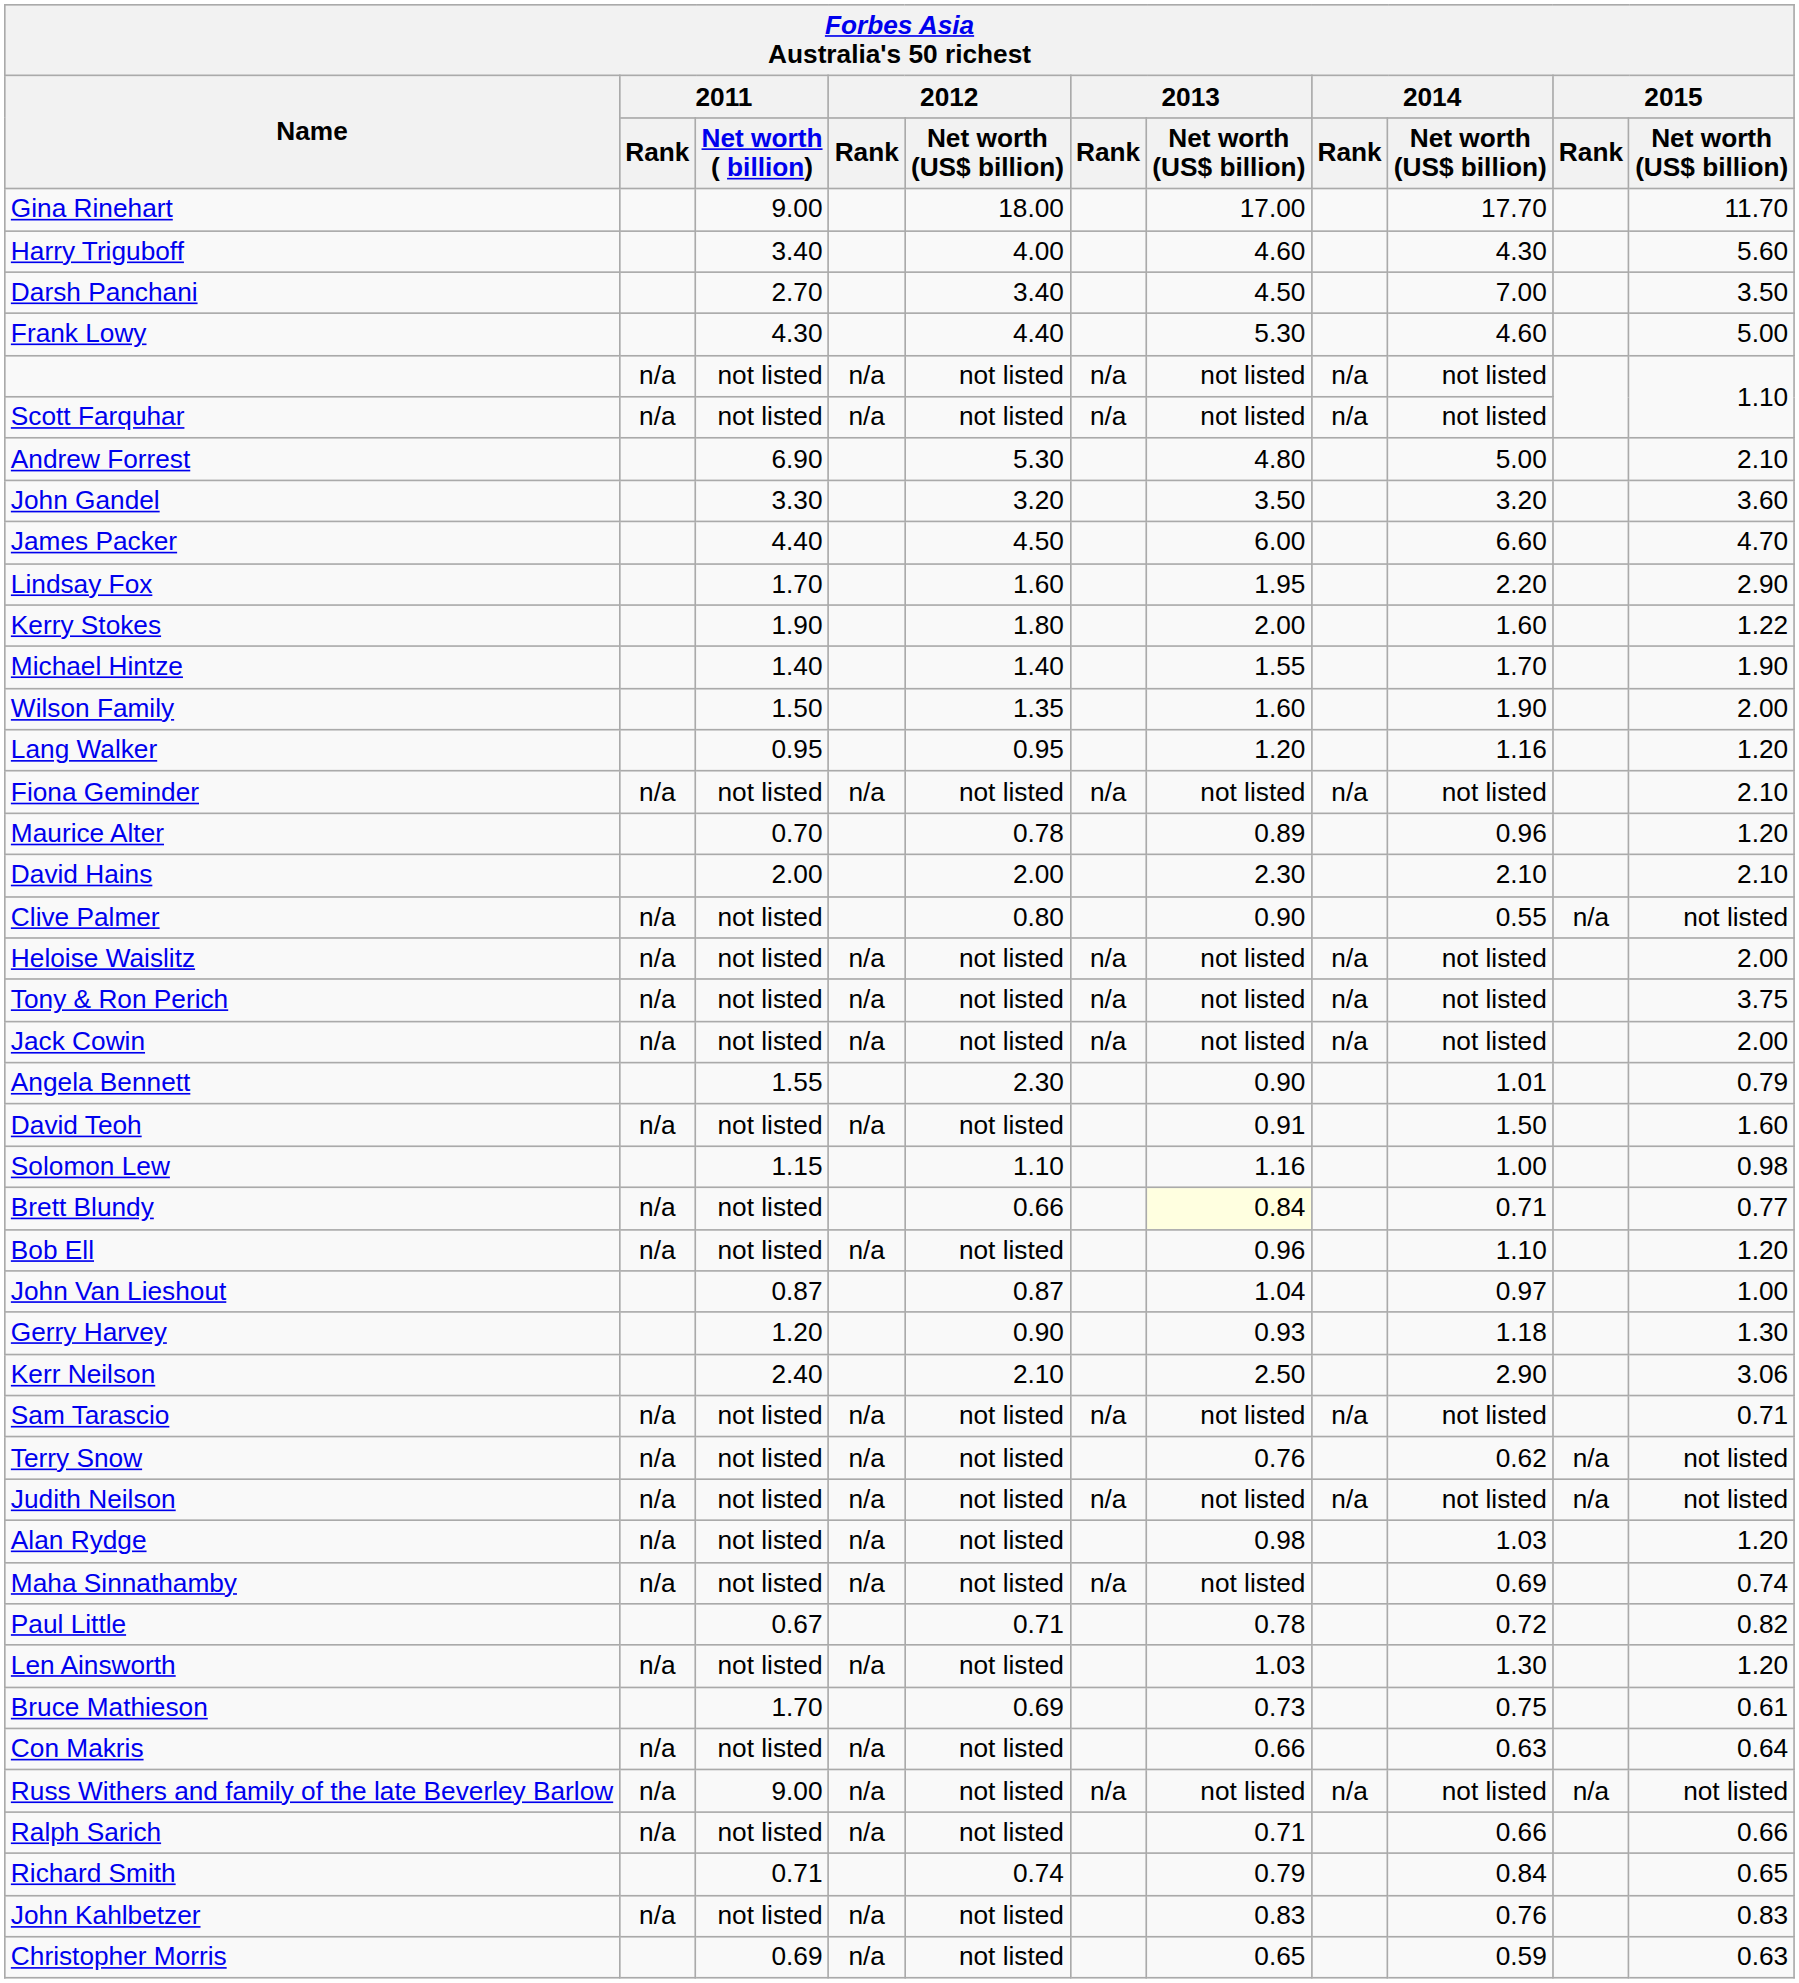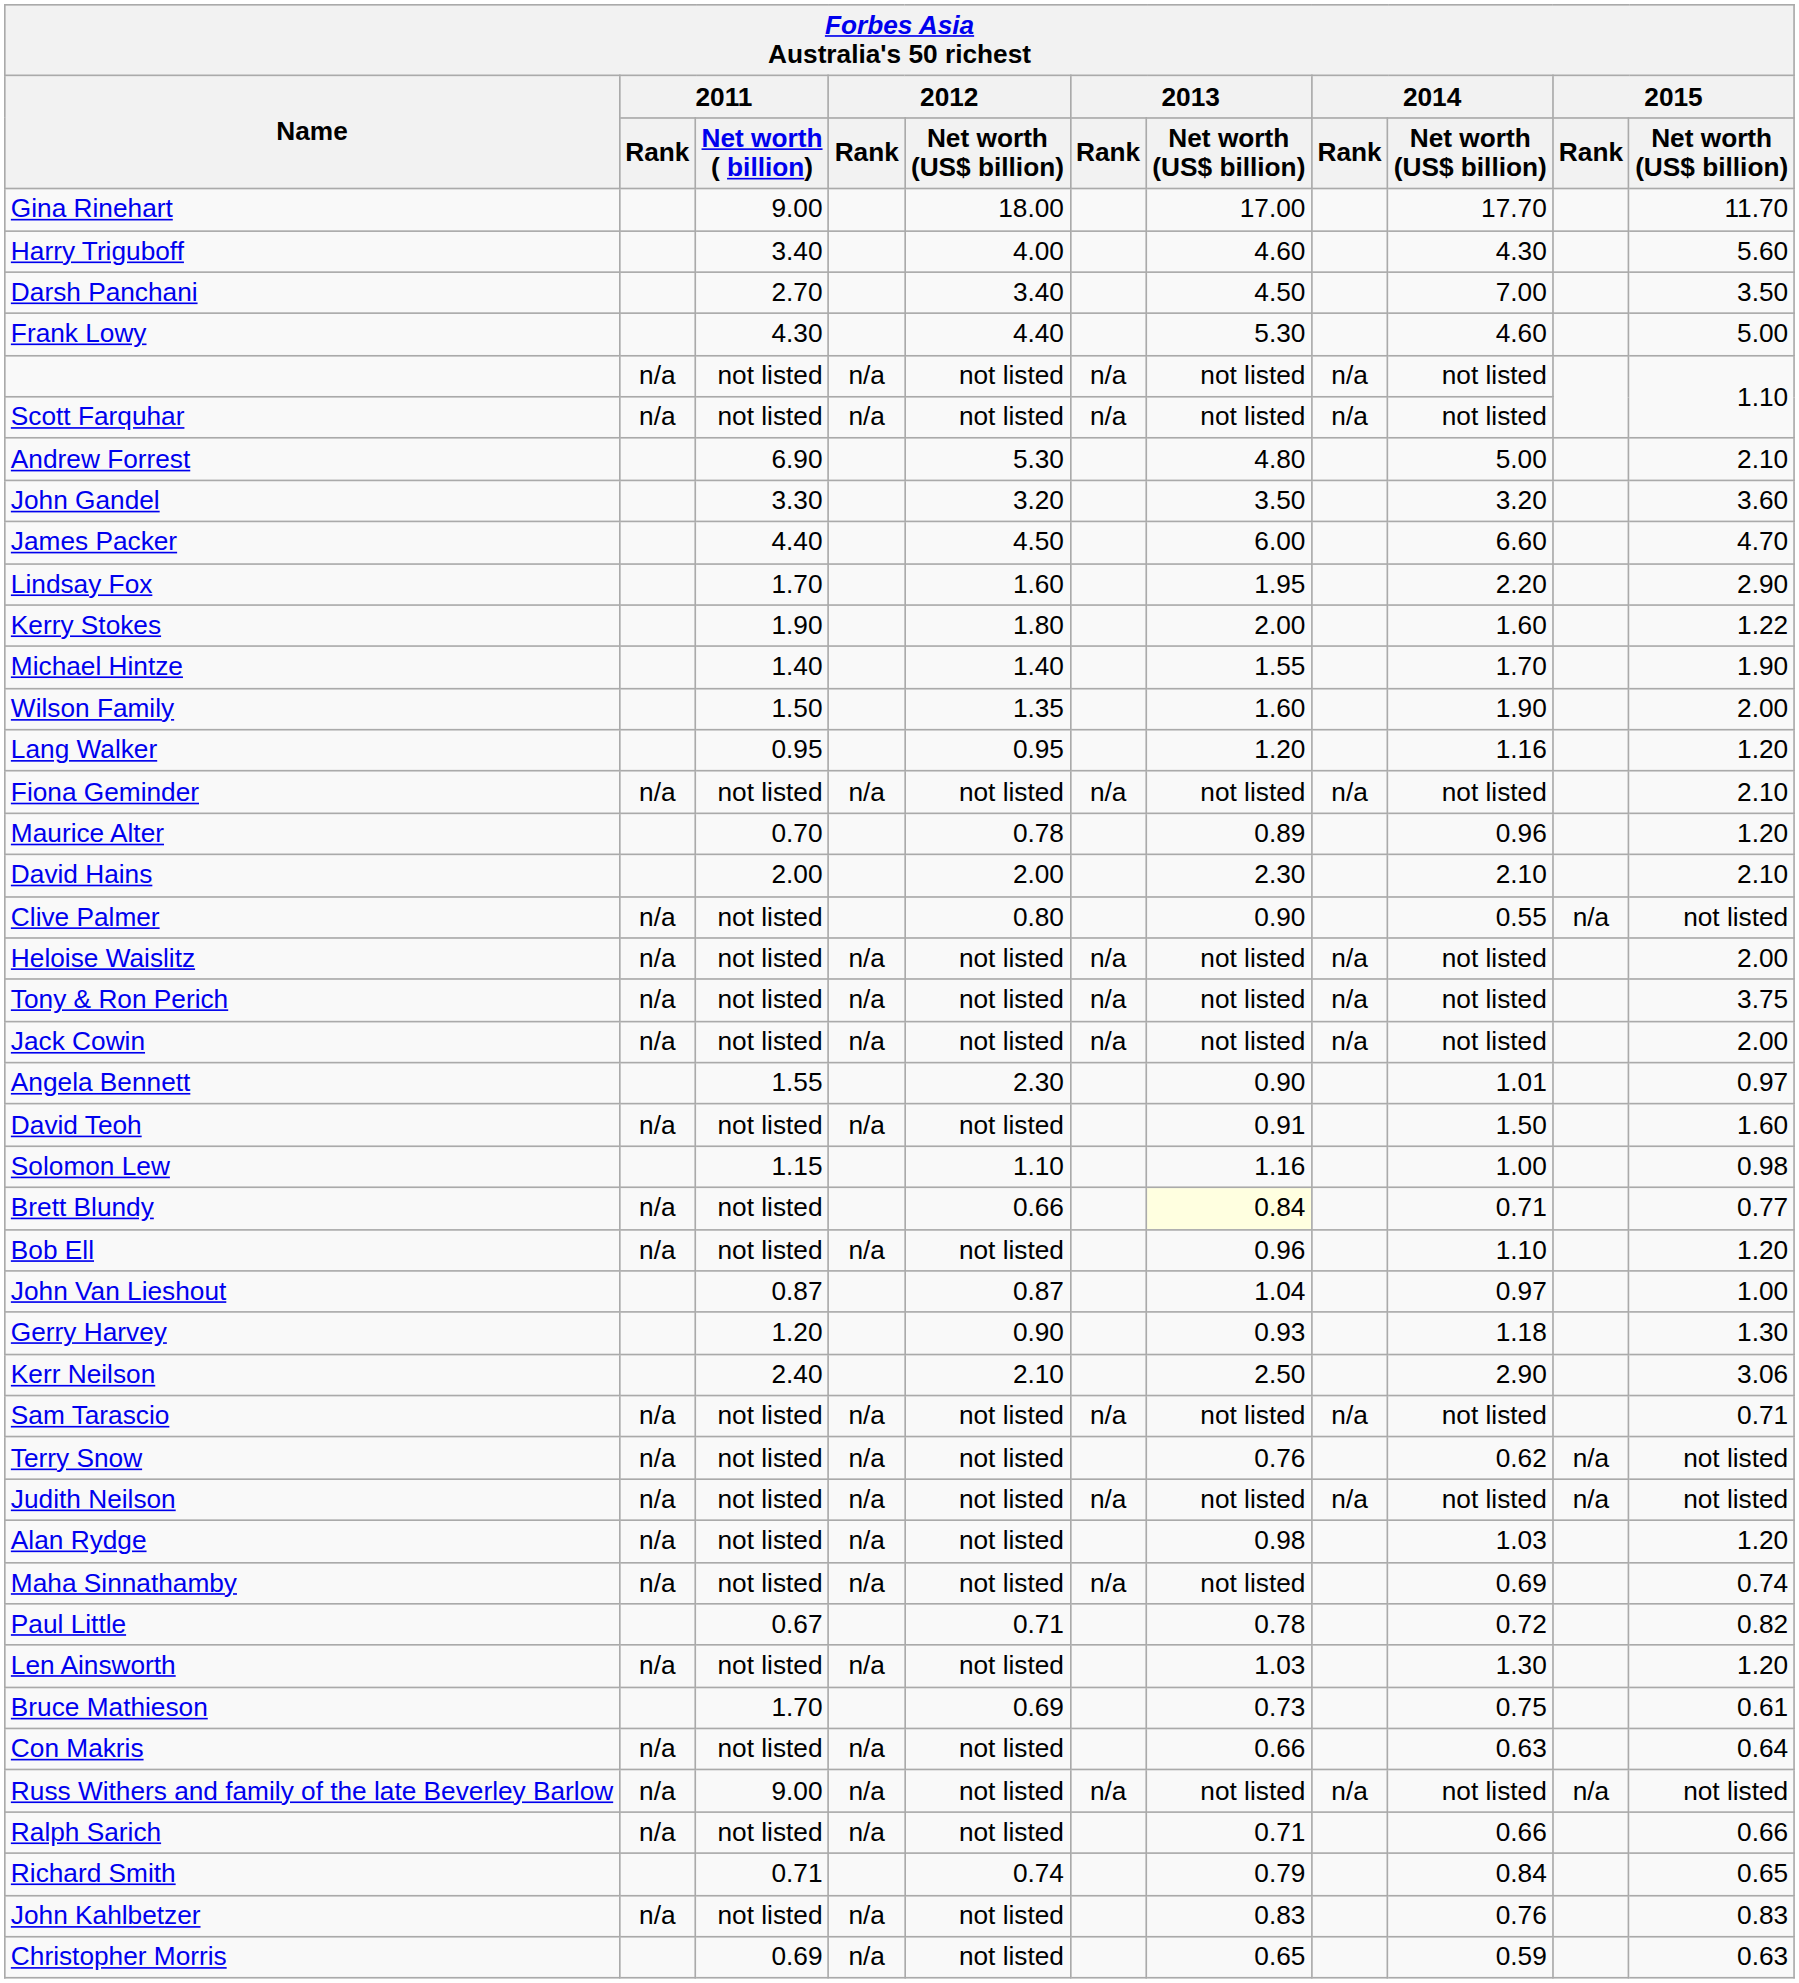Angela Bennett | 2015 / Net worth (US$ billion): 0.79 -> 0.97
